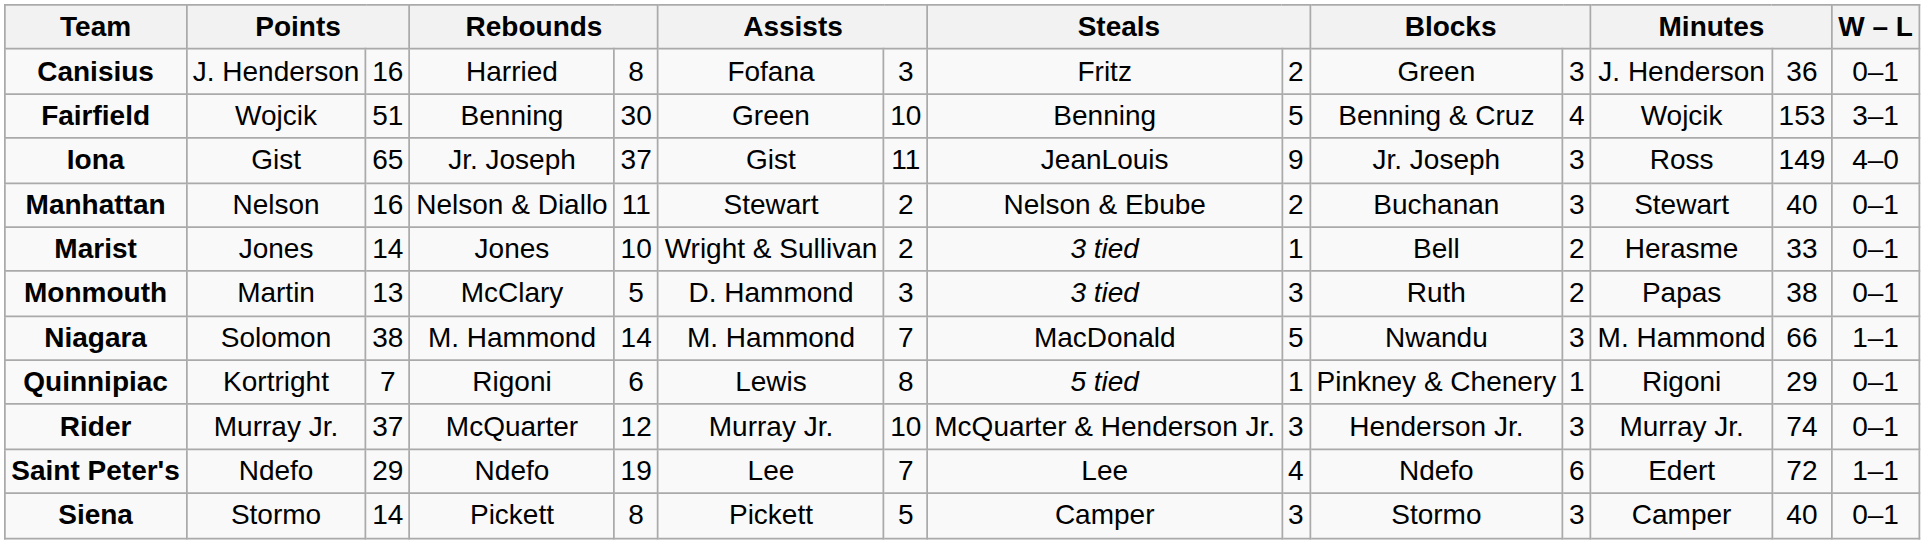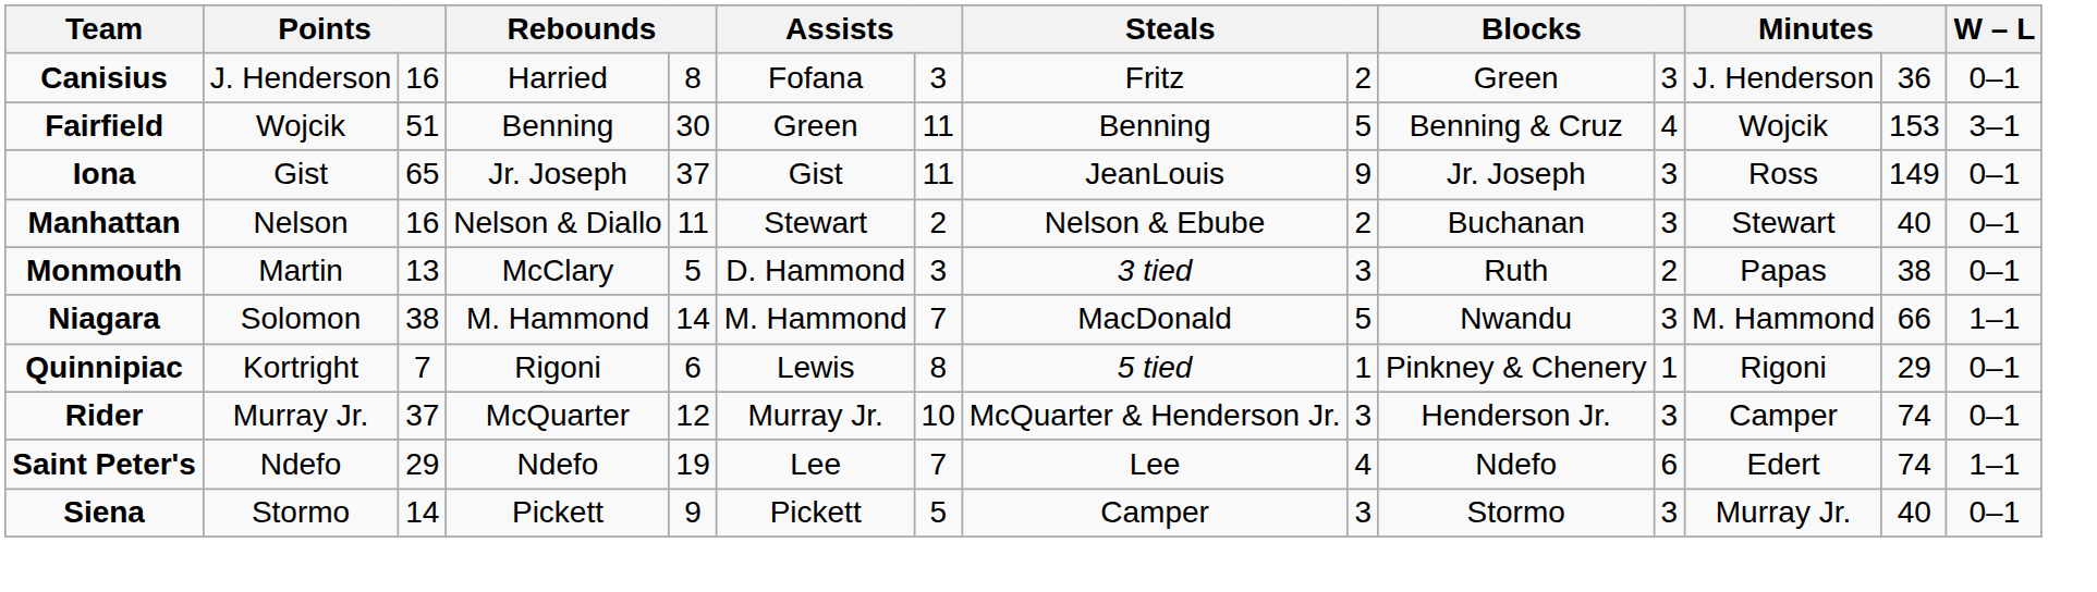Fairfield | column 7: 10 -> 11
Iona | W – L: 4–0 -> 0–1
- row: Marist | Jones | 14 | Jones | 10 | Wright & Sullivan | 2 | 3 tied | 1 | Bell | 2 | Herasme | 33 | 0–1
Rider | column 12: Murray Jr. -> Camper
Saint Peter's | column 13: 72 -> 74
Siena | column 5: 8 -> 9
Siena | column 12: Camper -> Murray Jr.
